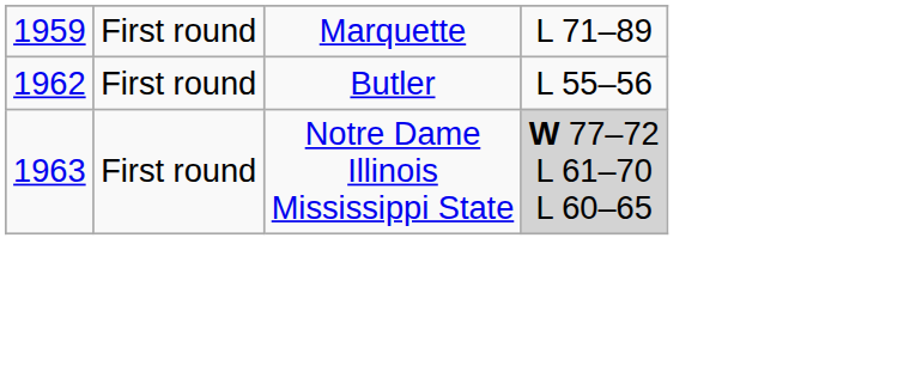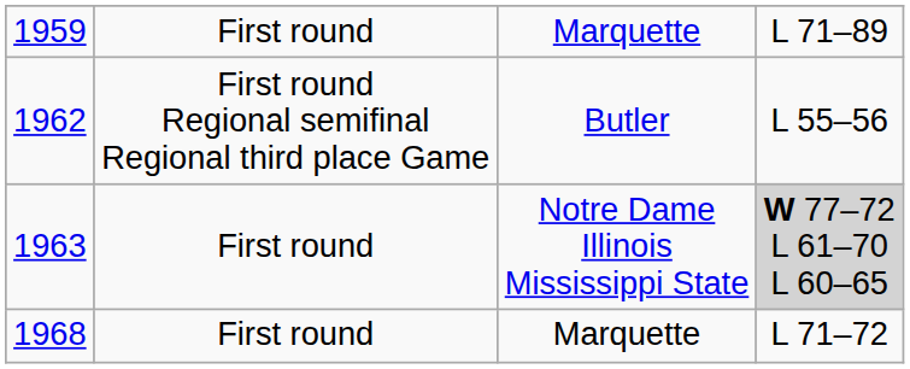Butler | column 2: First round -> First round Regional semifinal Regional third place Game
+ row: 1968 | First round | Marquette | L 71–72
